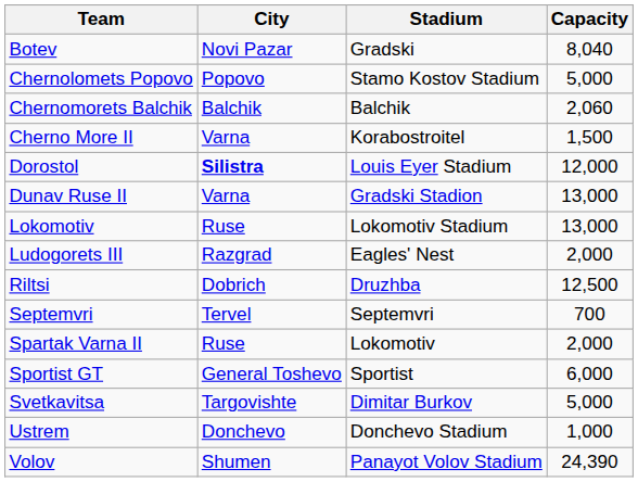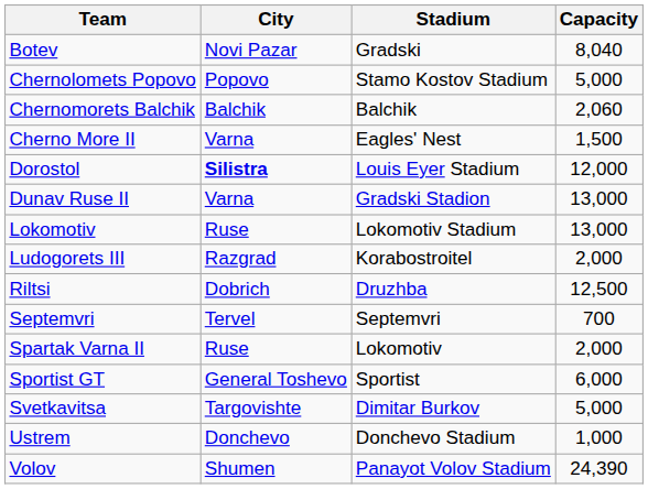Cherno More II | Stadium: Korabostroitel -> Eagles' Nest
Ludogorets III | Stadium: Eagles' Nest -> Korabostroitel
